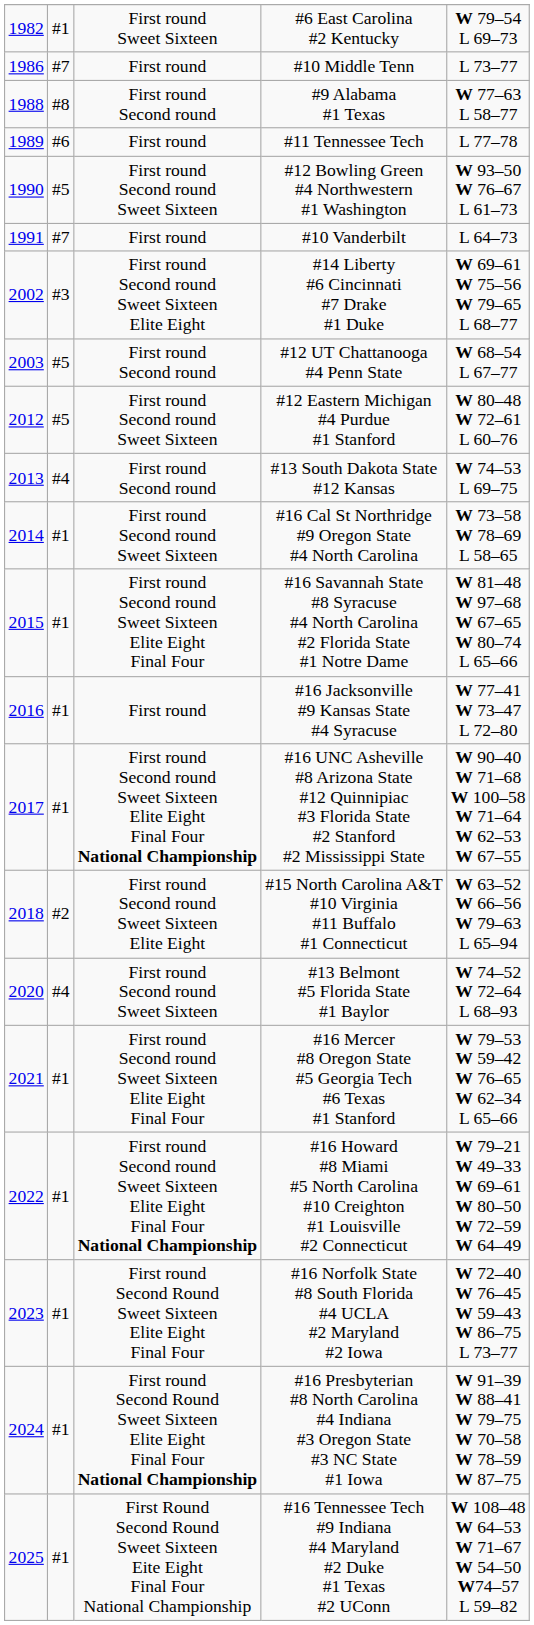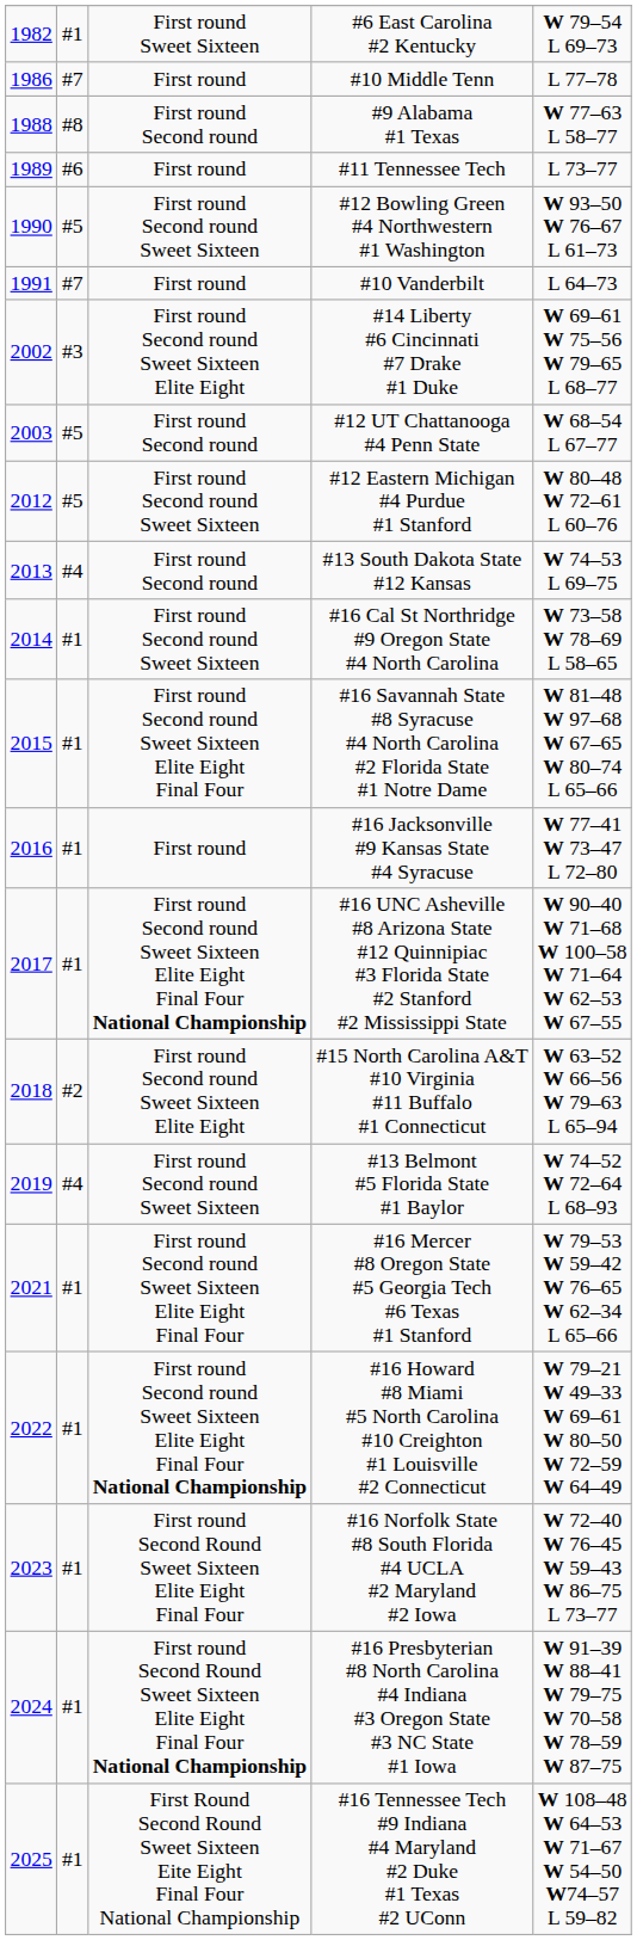#10 Middle Tenn | column 5: L 73–77 -> L 77–78
#11 Tennessee Tech | column 5: L 77–78 -> L 73–77
#13 Belmont #5 Florida State #1 Baylor | column 1: 2020 -> 2019
